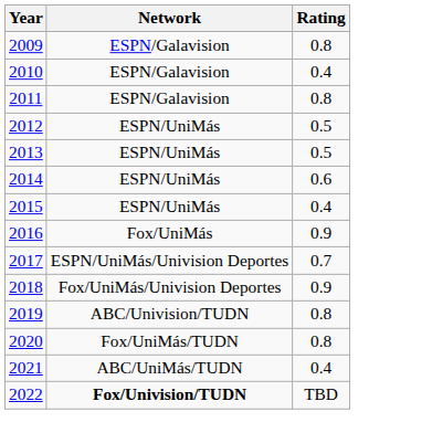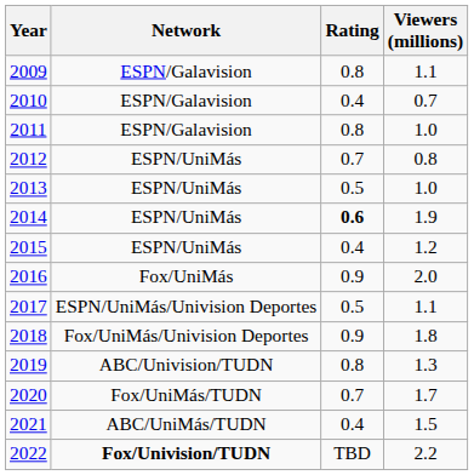+ column: Viewers (millions) | 1.1 | 0.7 | 1.0 | 0.8 | 1.0 | 1.9 | 1.2 | 2.0 | 1.1 | 1.8 | 1.3 | 1.7 | 1.5 | 2.2
2012 | Rating: 0.5 -> 0.7
2014 | Rating: normal -> bold
2017 | Rating: 0.7 -> 0.5
2020 | Rating: 0.8 -> 0.7
